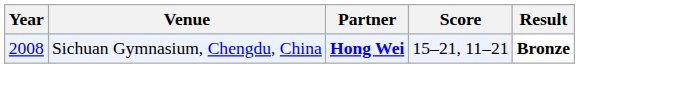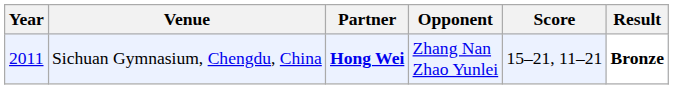+ column: Opponent | Zhang Nan Zhao Yunlei
Sichuan Gymnasium, Chengdu, China | Year: 2008 -> 2011
